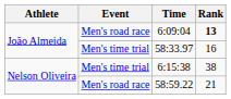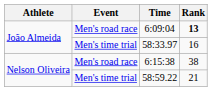6:15:38 | Event: Men's time trial -> Men's road race
58:59.22 | Event: Men's road race -> Men's time trial
